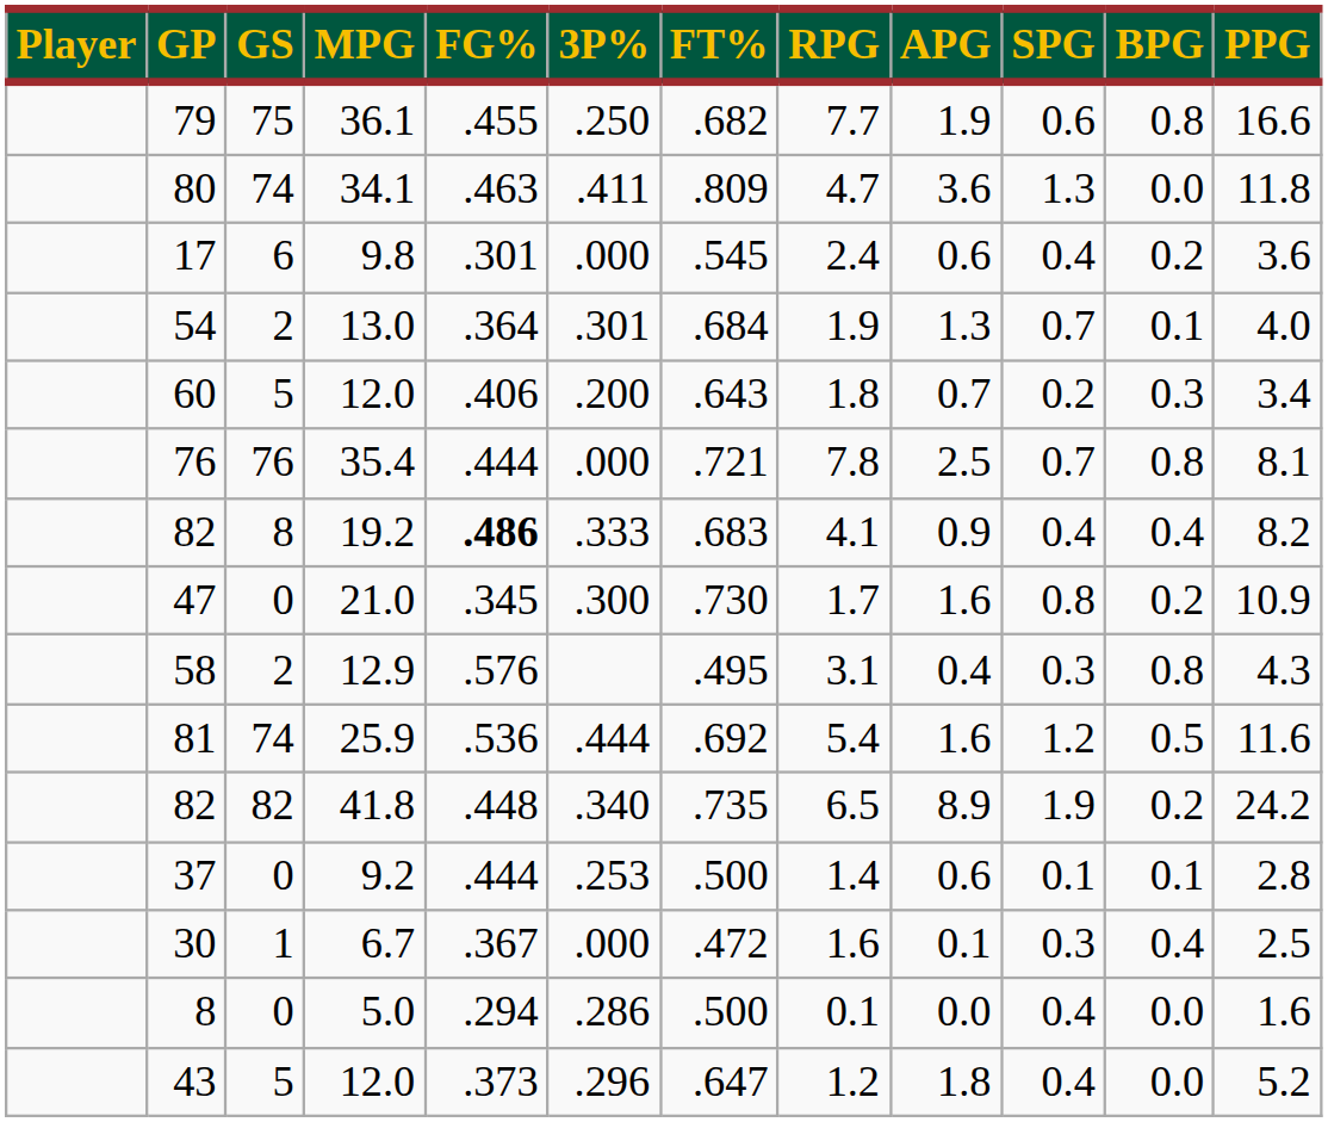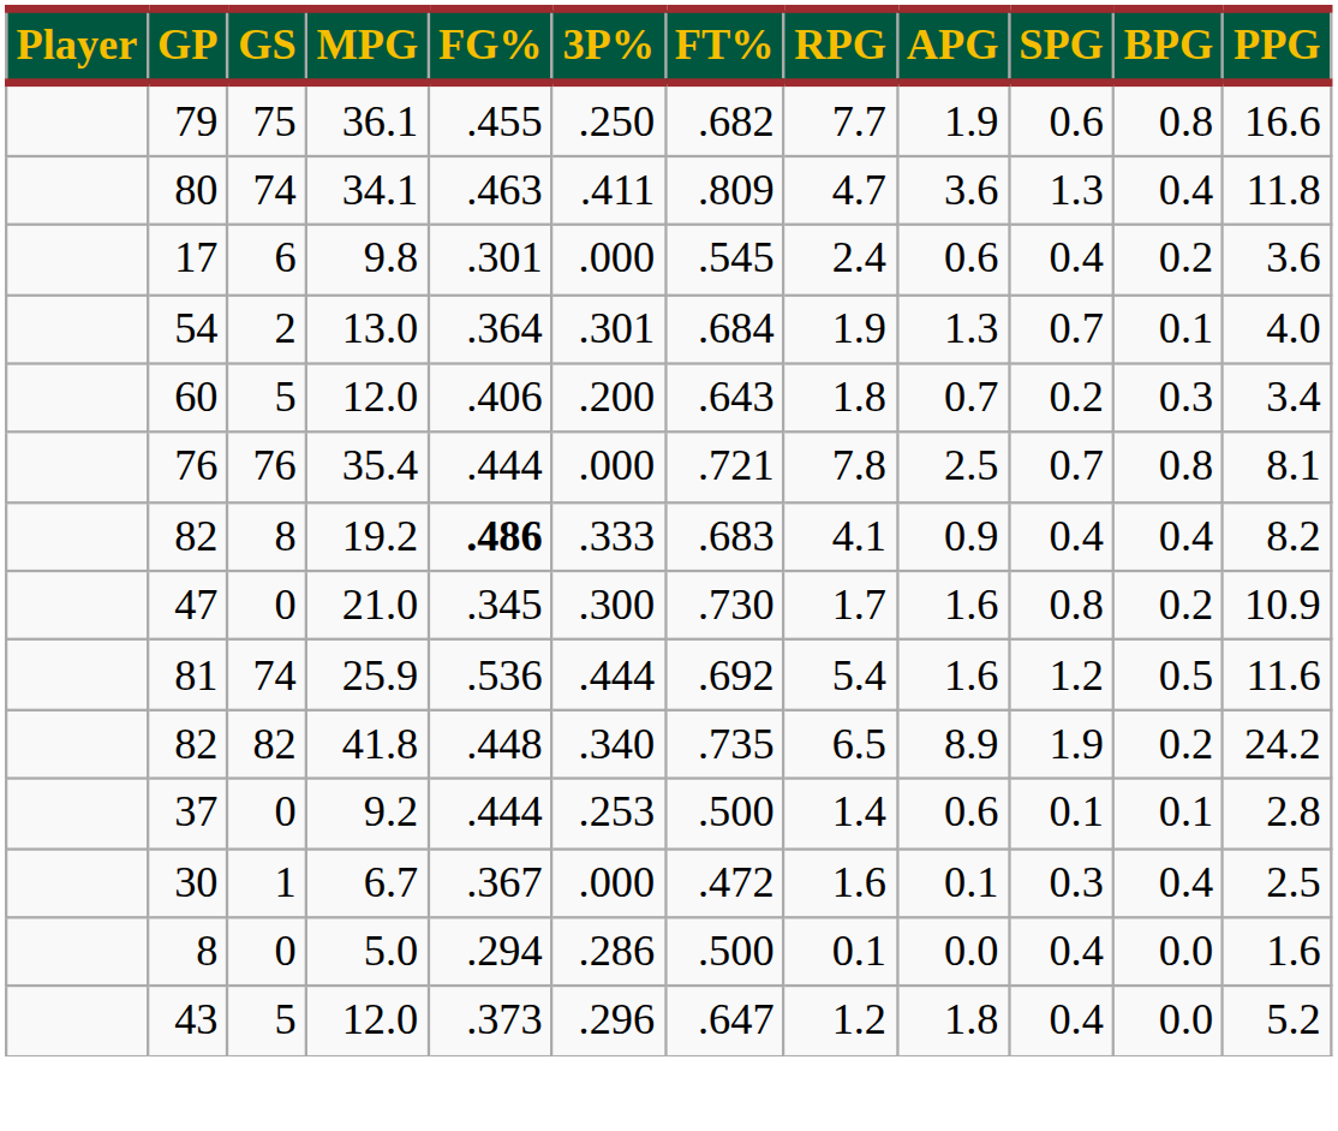80 | BPG: 0.0 -> 0.4
- row: 58 | 2 | 12.9 | .576 | .495 | 3.1 | 0.4 | 0.3 | 0.8 | 4.3
